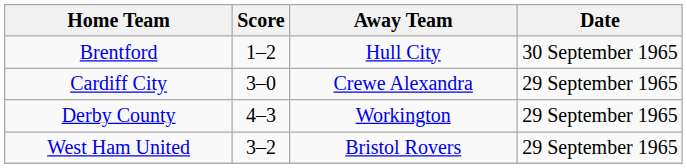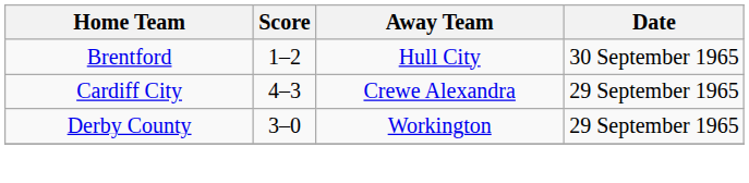Cardiff City | Score: 3–0 -> 4–3
Derby County | Score: 4–3 -> 3–0
- row: West Ham United | 3–2 | Bristol Rovers | 29 September 1965
